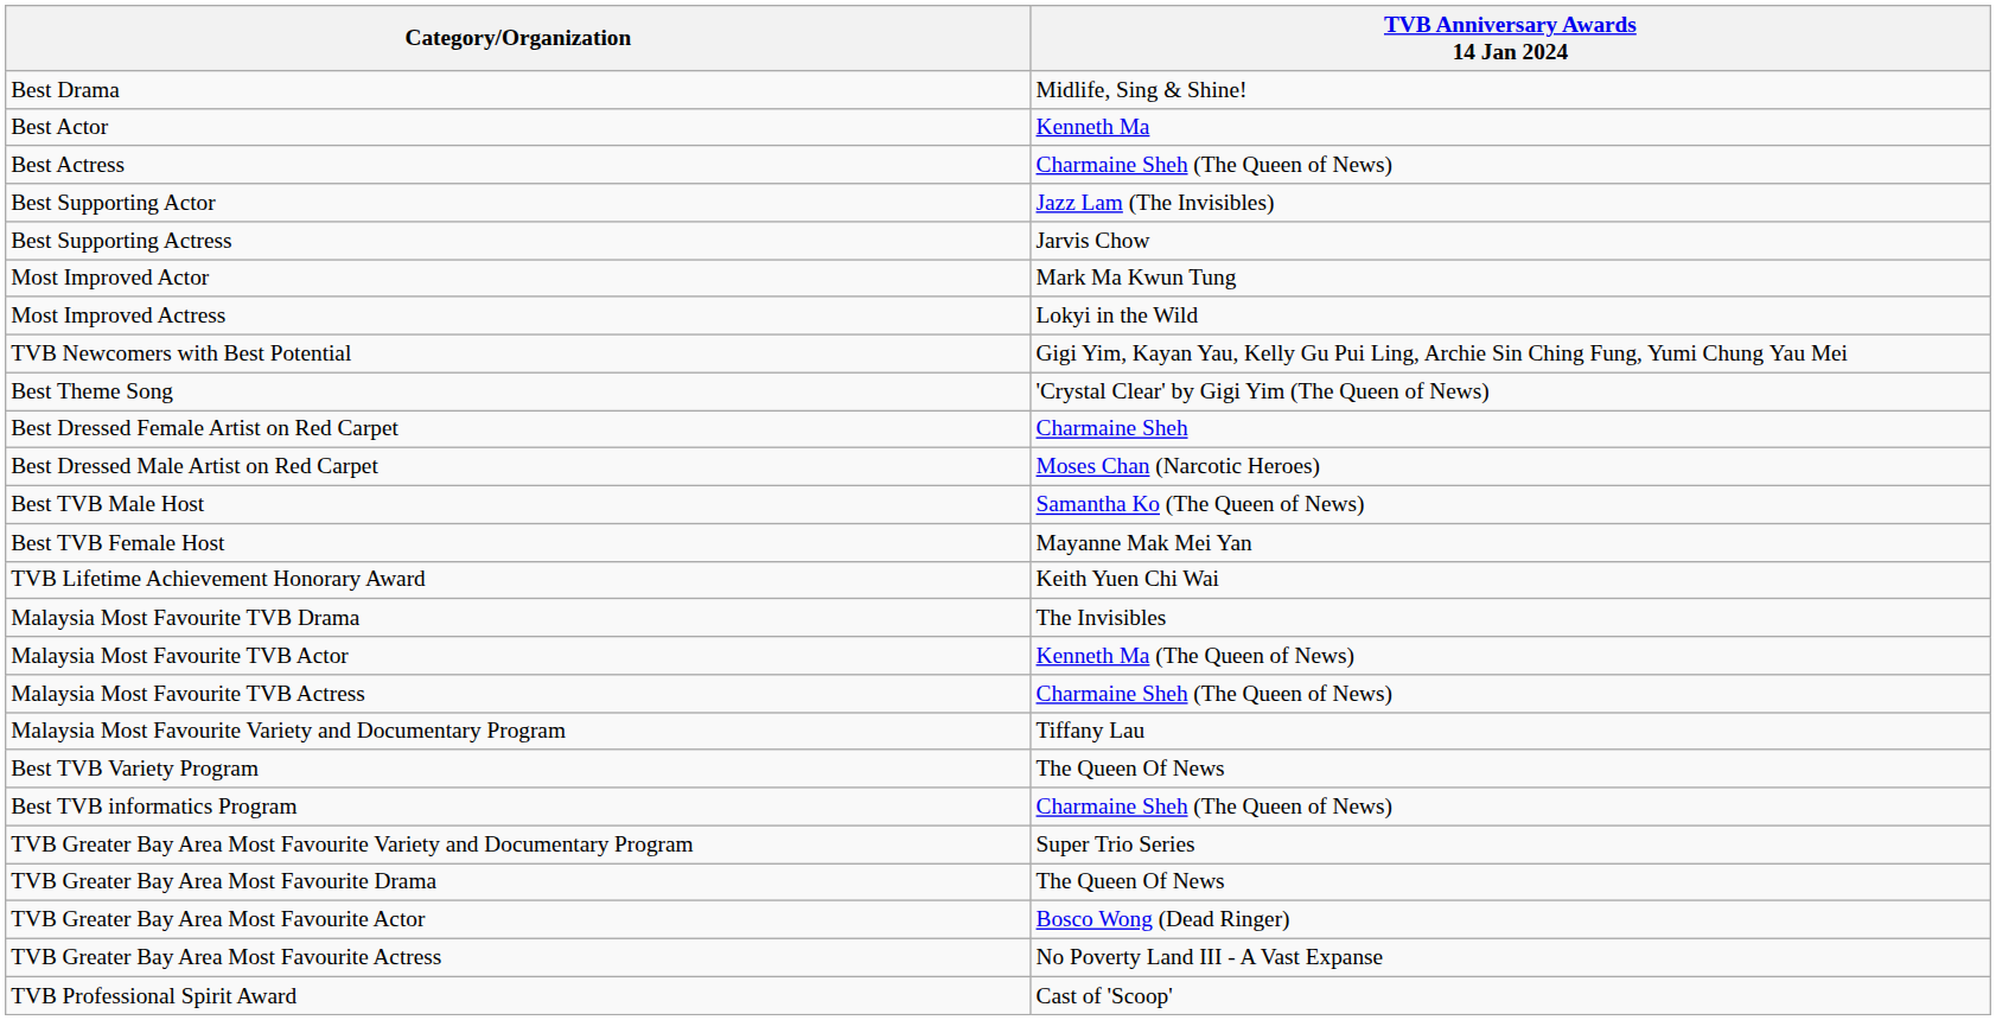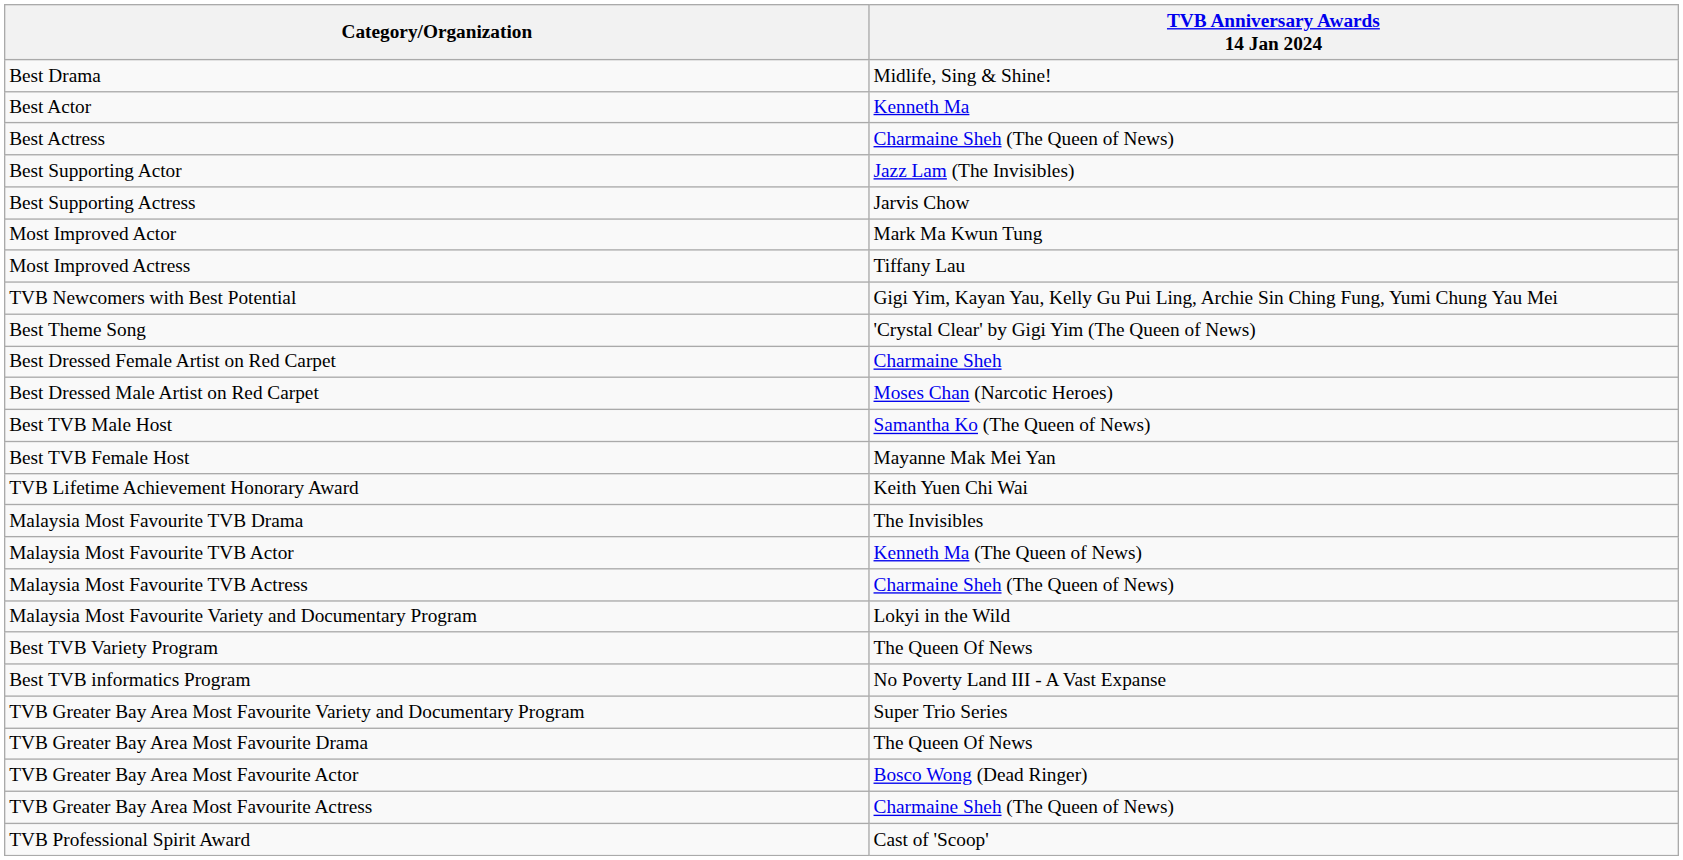Most Improved Actress | TVB Anniversary Awards 14 Jan 2024: Lokyi in the Wild -> Tiffany Lau
Malaysia Most Favourite Variety and Documentary Program | TVB Anniversary Awards 14 Jan 2024: Tiffany Lau -> Lokyi in the Wild
Best TVB informatics Program | TVB Anniversary Awards 14 Jan 2024: Charmaine Sheh (The Queen of News) -> No Poverty Land III - A Vast Expanse
TVB Greater Bay Area Most Favourite Actress | TVB Anniversary Awards 14 Jan 2024: No Poverty Land III - A Vast Expanse -> Charmaine Sheh (The Queen of News)
